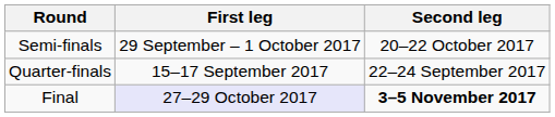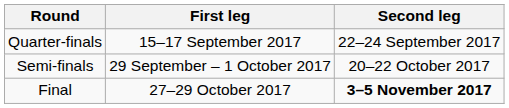rows swapped: Quarter-finals <-> Semi-finals
Final | First leg: lavender background -> no background
